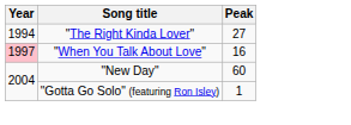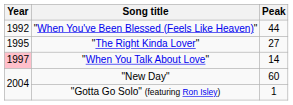+ row: 1992 | "When You've Been Blessed (Feels Like Heaven)" | 44
"The Right Kinda Lover" | Year: 1994 -> 1995
"When You Talk About Love" | Peak: 16 -> 14
